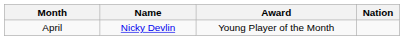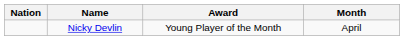columns swapped: Nation <-> Month
